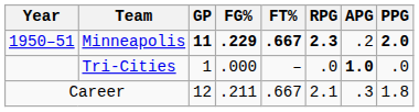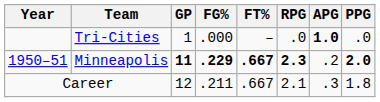rows swapped: Minneapolis <-> Tri-Cities
